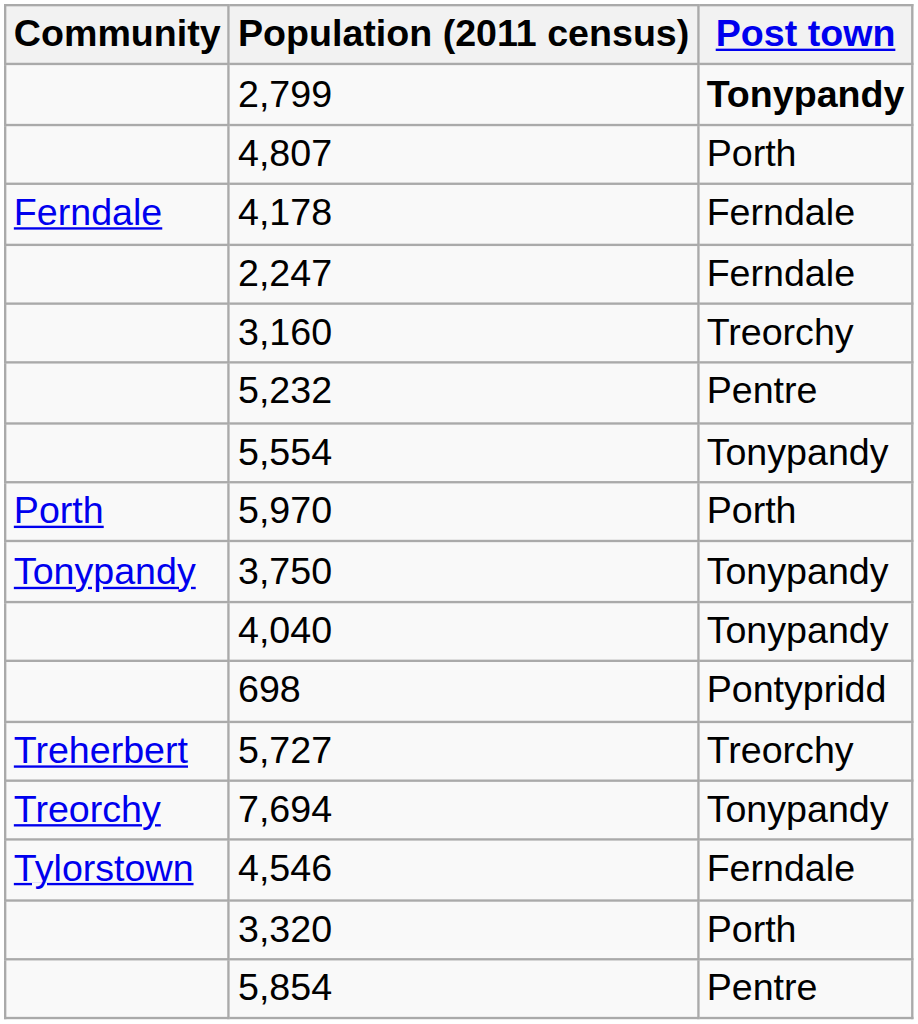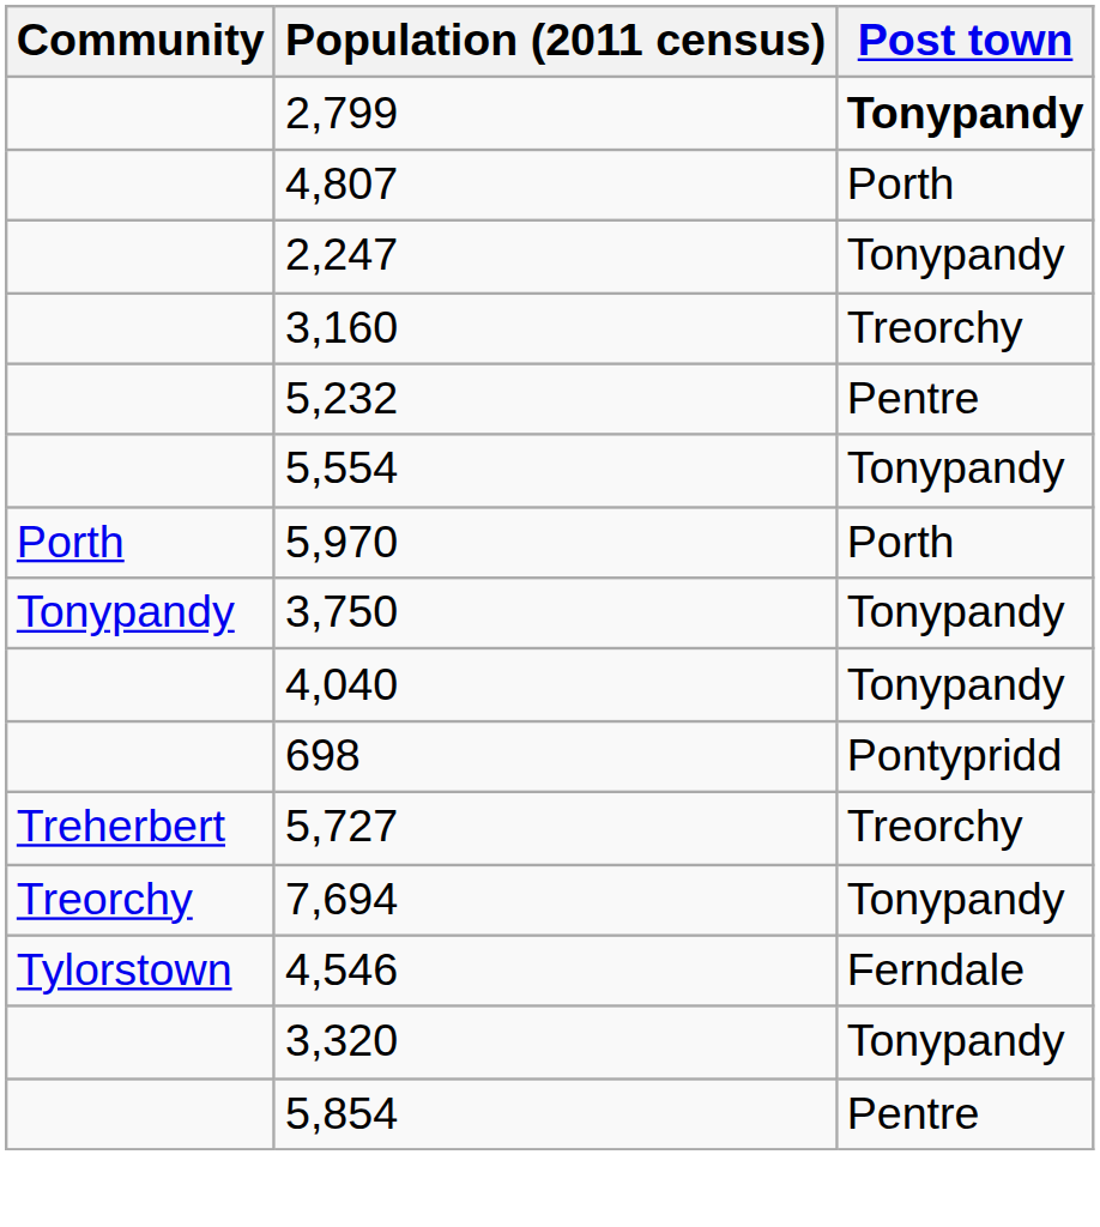- row: Ferndale | 4,178 | Ferndale
2,247 | Post town: Ferndale -> Tonypandy
3,320 | Post town: Porth -> Tonypandy
